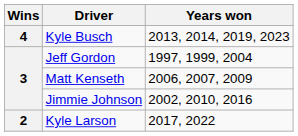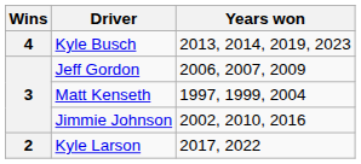Jeff Gordon | Years won: 1997, 1999, 2004 -> 2006, 2007, 2009
Matt Kenseth | Years won: 2006, 2007, 2009 -> 1997, 1999, 2004
